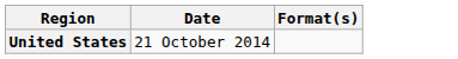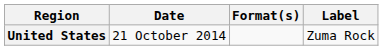+ column: Label | Zuma Rock
